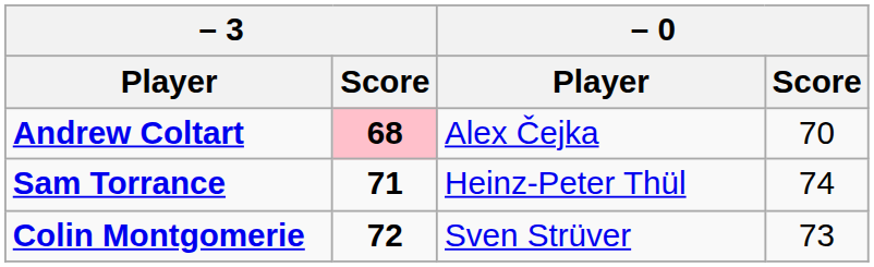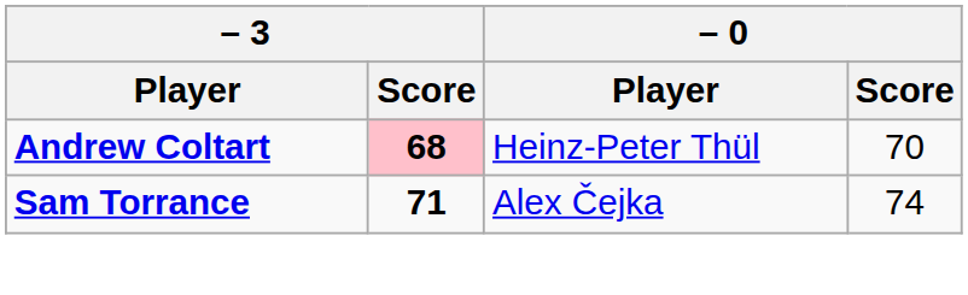Andrew Coltart | – 0 / Player: Alex Čejka -> Heinz-Peter Thül
Sam Torrance | – 0 / Player: Heinz-Peter Thül -> Alex Čejka
- row: Colin Montgomerie | 72 | Sven Strüver | 73
